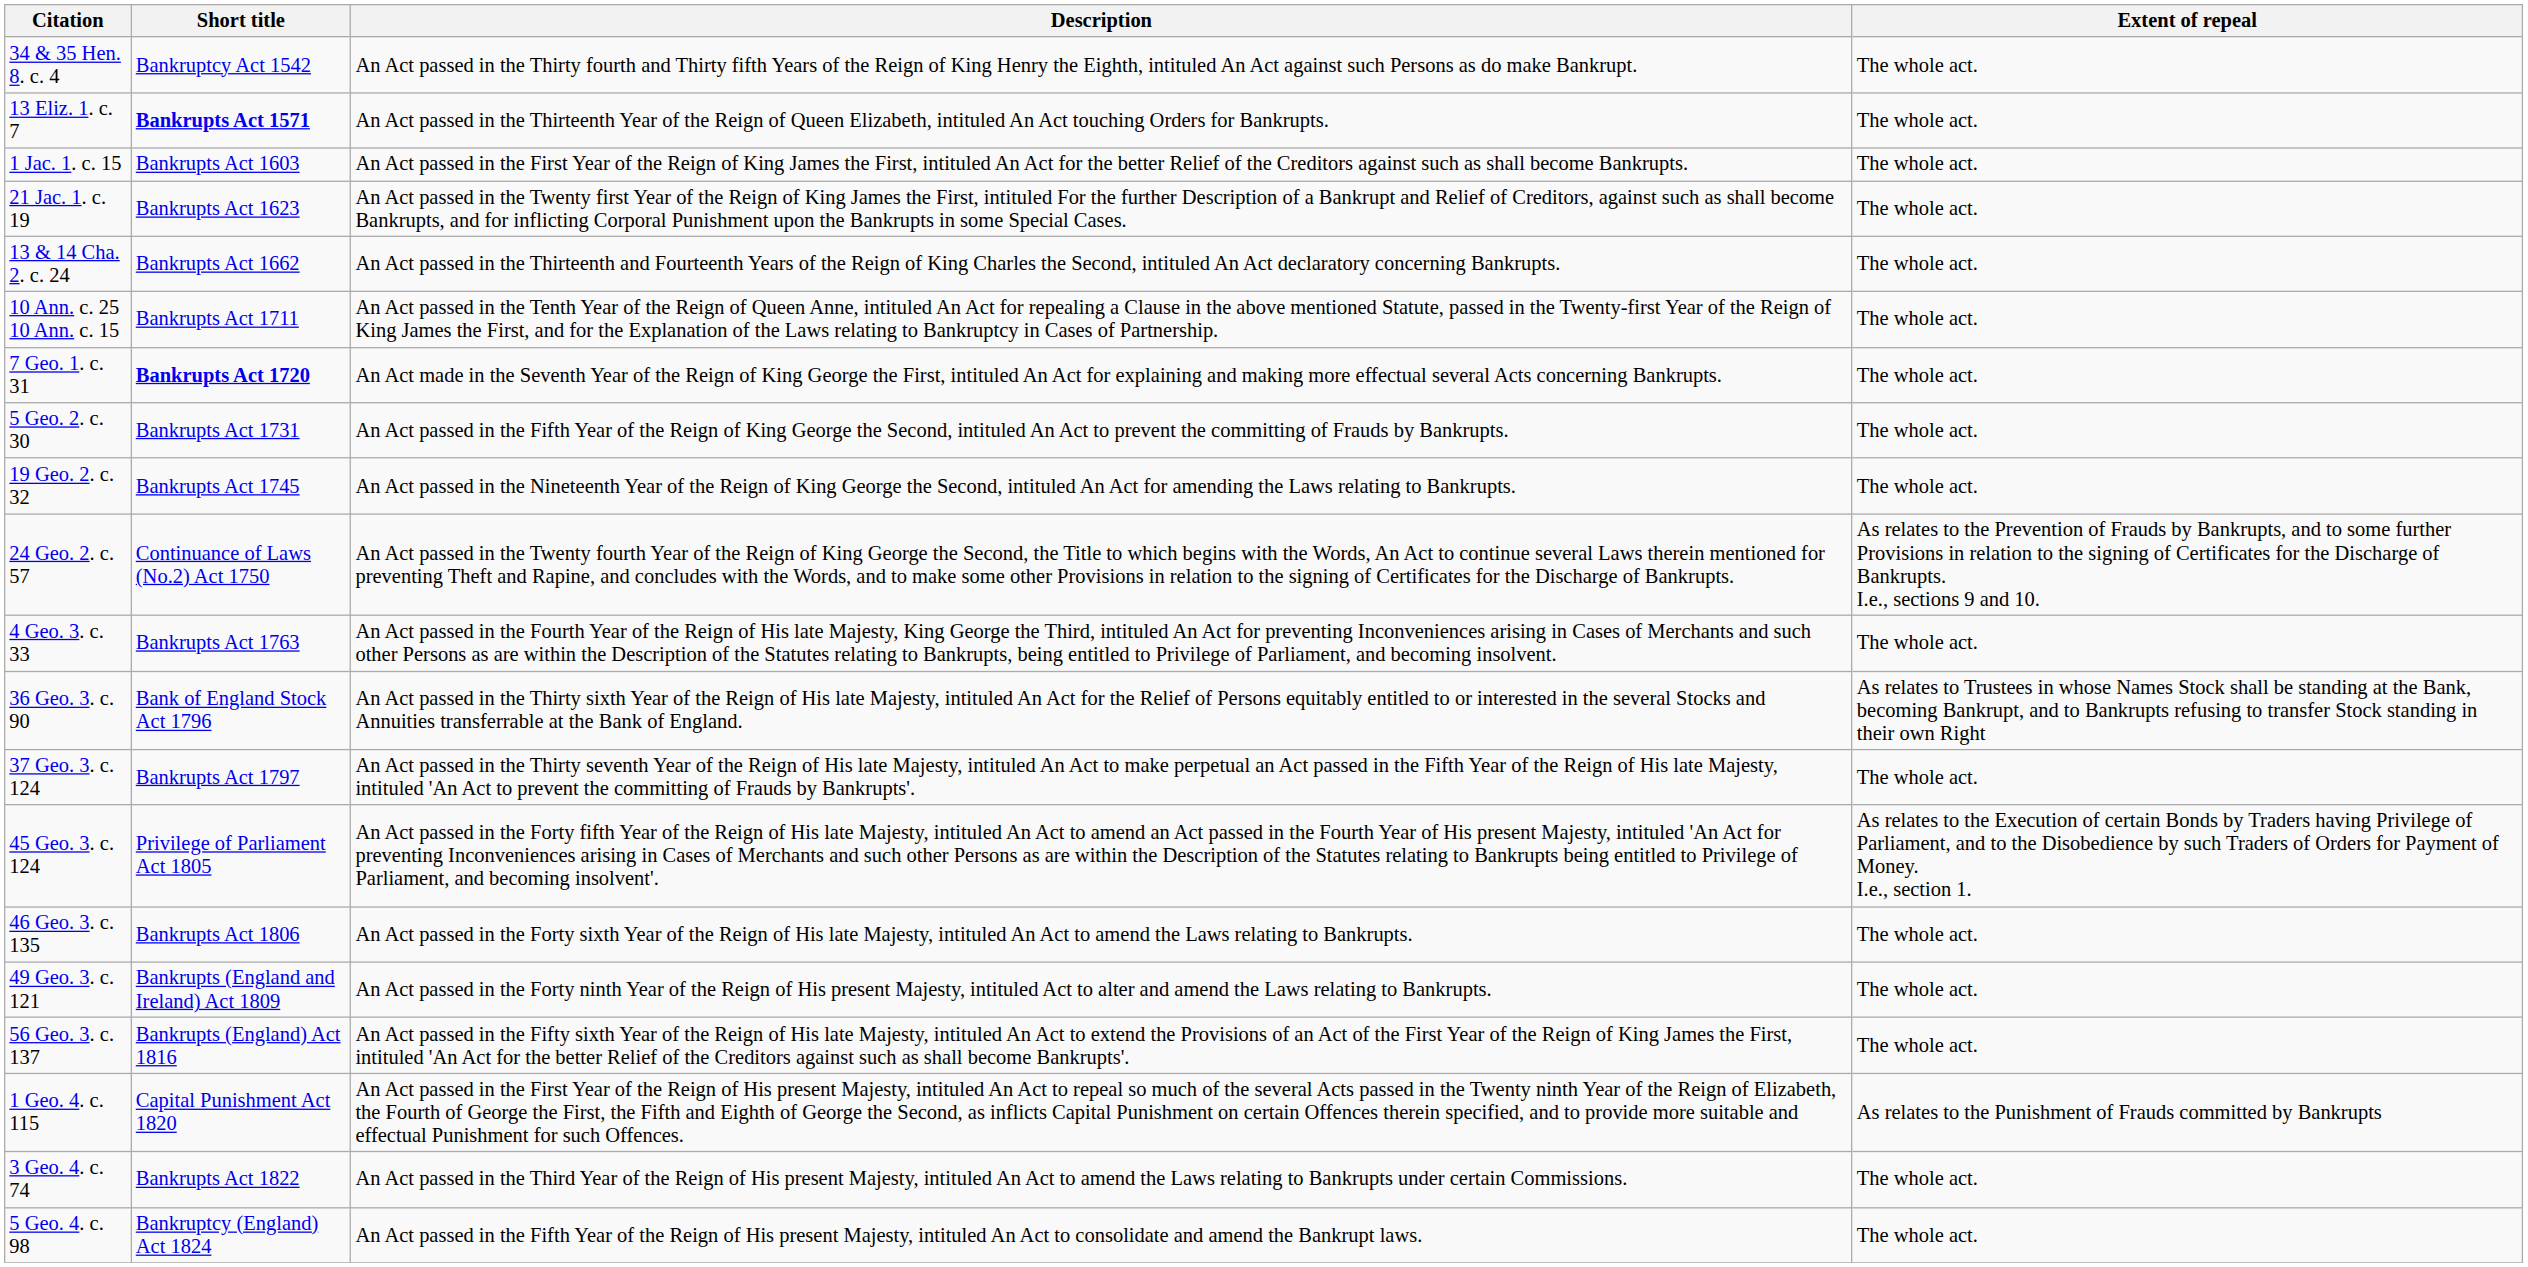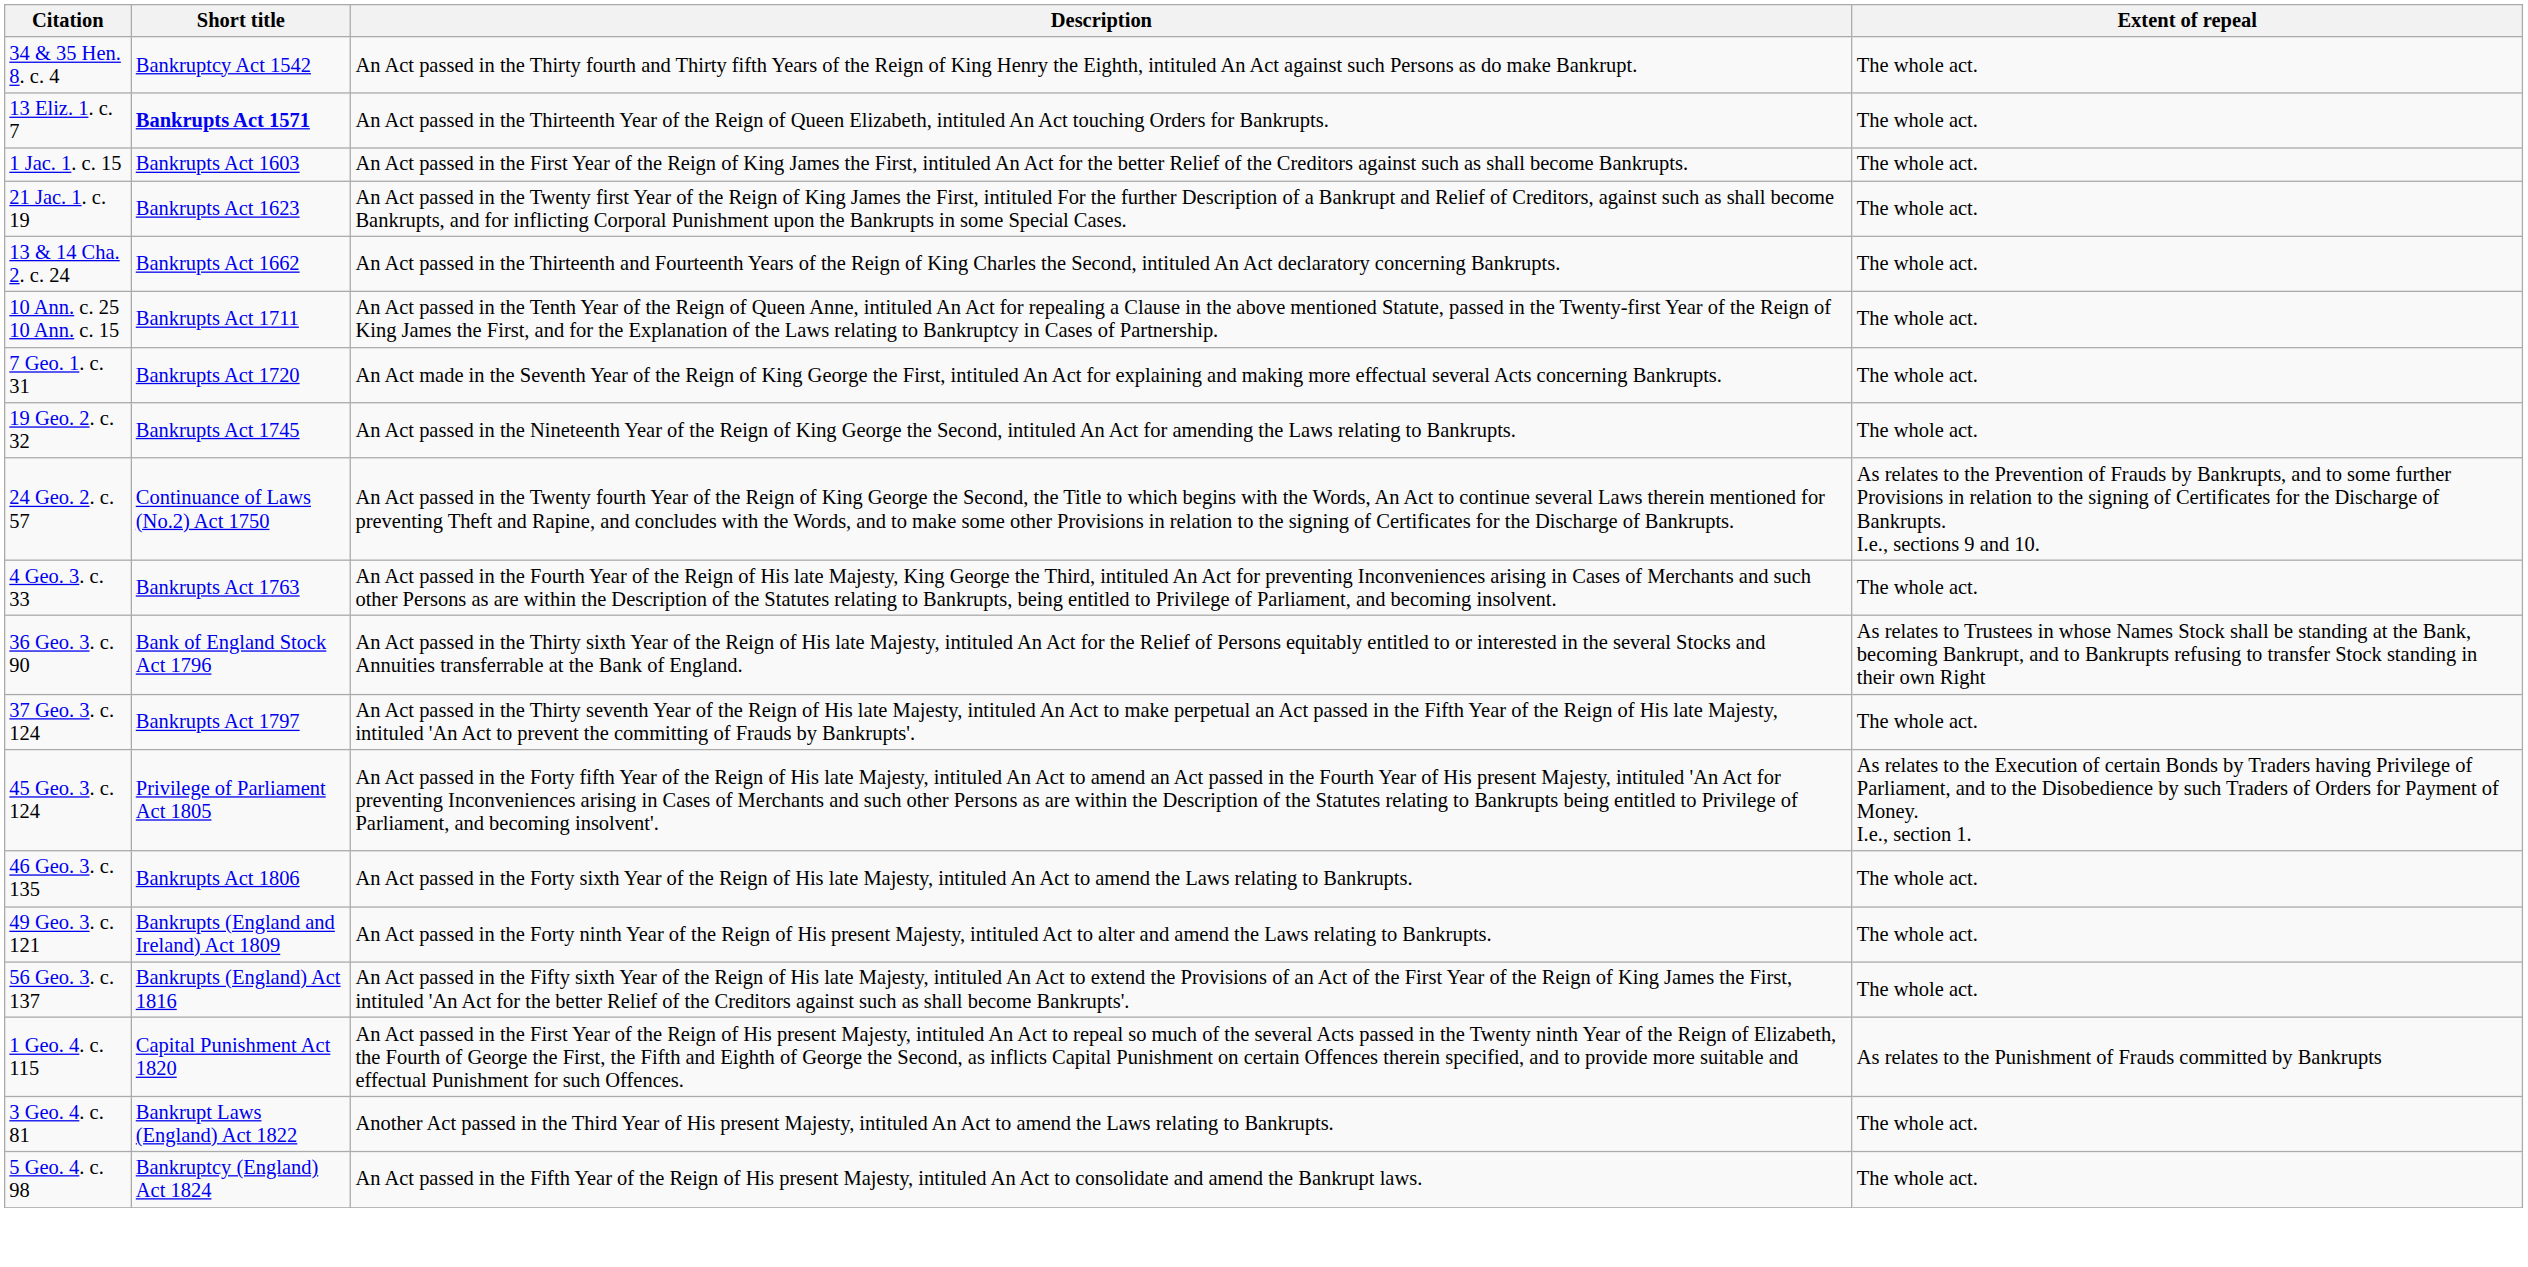7 Geo. 1. c. 31 | Short title: bold -> normal
- row: 5 Geo. 2. c. 30 | Bankrupts Act 1731 | An Act passed in the Fifth Year of the Reign of King George the Second, intituled An Act to prevent the committing of Frauds by Bankrupts. | The whole act.
- row: 3 Geo. 4. c. 74 | Bankrupts Act 1822 | An Act passed in the Third Year of the Reign of His present Majesty, intituled An Act to amend the Laws relating to Bankrupts under certain Commissions. | The whole act.
+ row: 3 Geo. 4. c. 81 | Bankrupt Laws (England) Act 1822 | Another Act passed in the Third Year of His present Majesty, intituled An Act to amend the Laws relating to Bankrupts. | The whole act.
